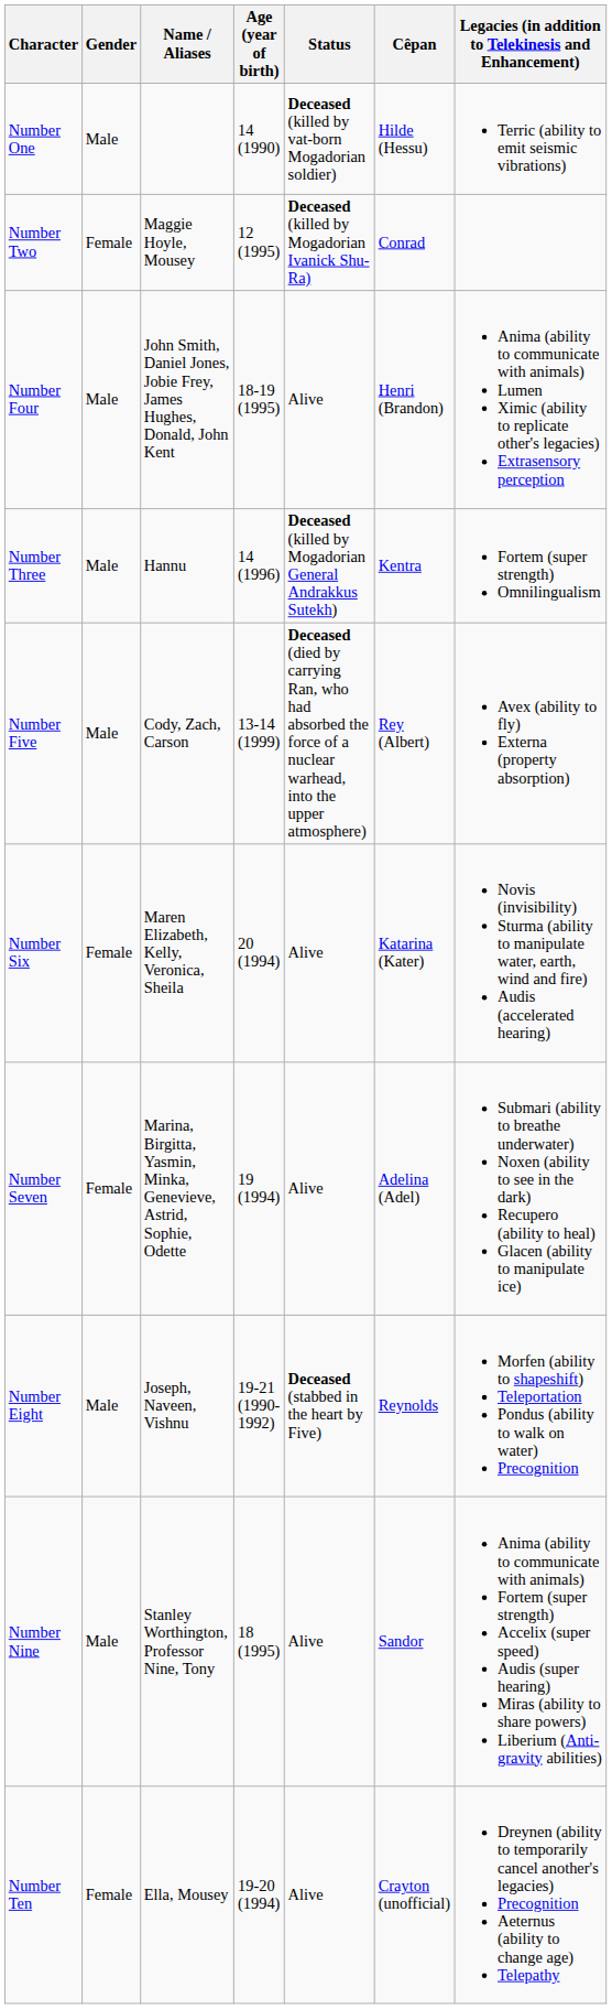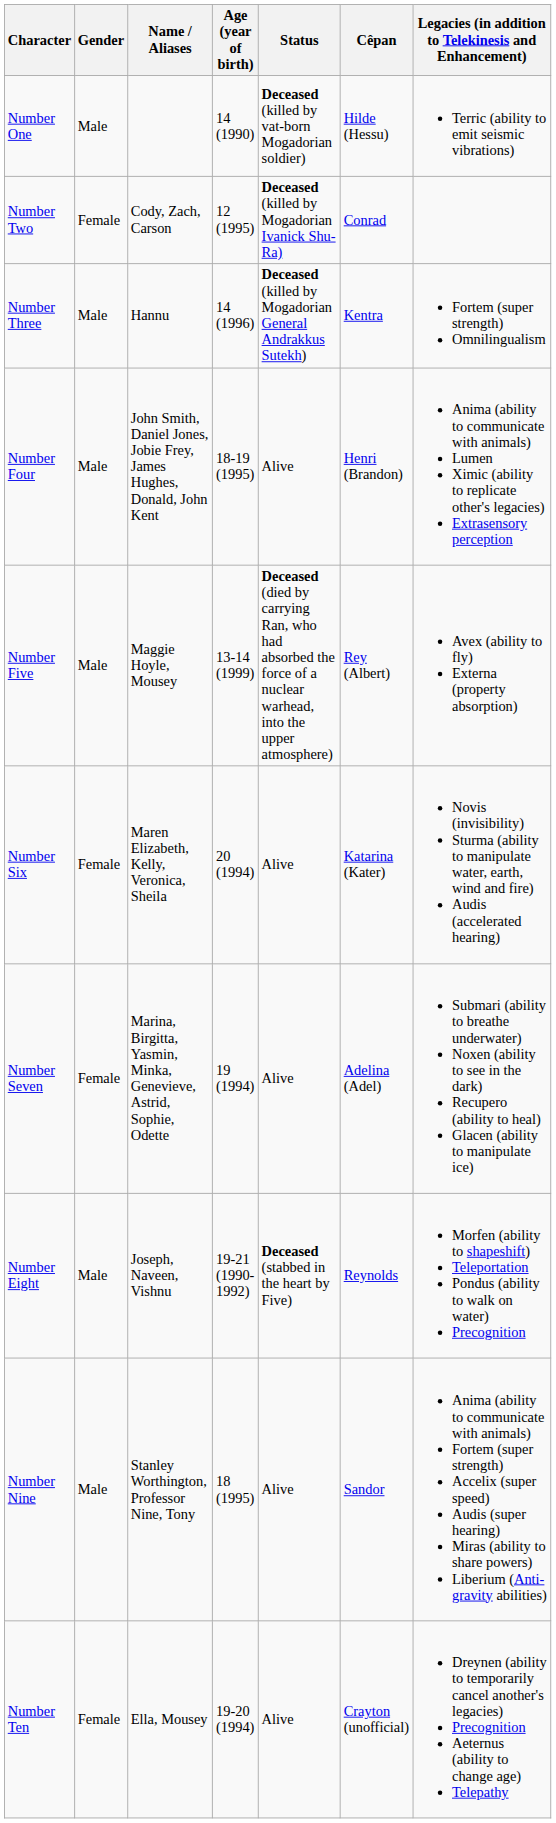Number Two | Name / Aliases: Maggie Hoyle, Mousey -> Cody, Zach, Carson
rows swapped: Number Three <-> Number Four
Number Five | Name / Aliases: Cody, Zach, Carson -> Maggie Hoyle, Mousey
